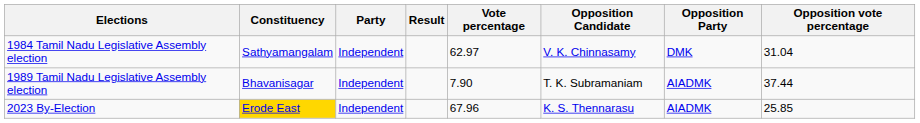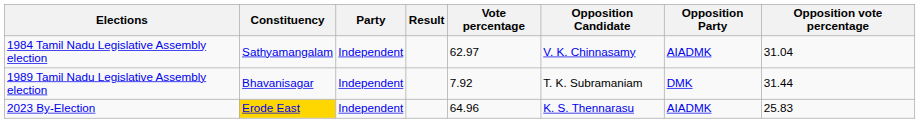1984 Tamil Nadu Legislative Assembly election | Opposition Party: DMK -> AIADMK
1989 Tamil Nadu Legislative Assembly election | Vote percentage: 7.90 -> 7.92
1989 Tamil Nadu Legislative Assembly election | Opposition Party: AIADMK -> DMK
1989 Tamil Nadu Legislative Assembly election | Opposition vote percentage: 37.44 -> 31.44
2023 By-Election | Vote percentage: 67.96 -> 64.96
2023 By-Election | Opposition vote percentage: 25.85 -> 25.83
